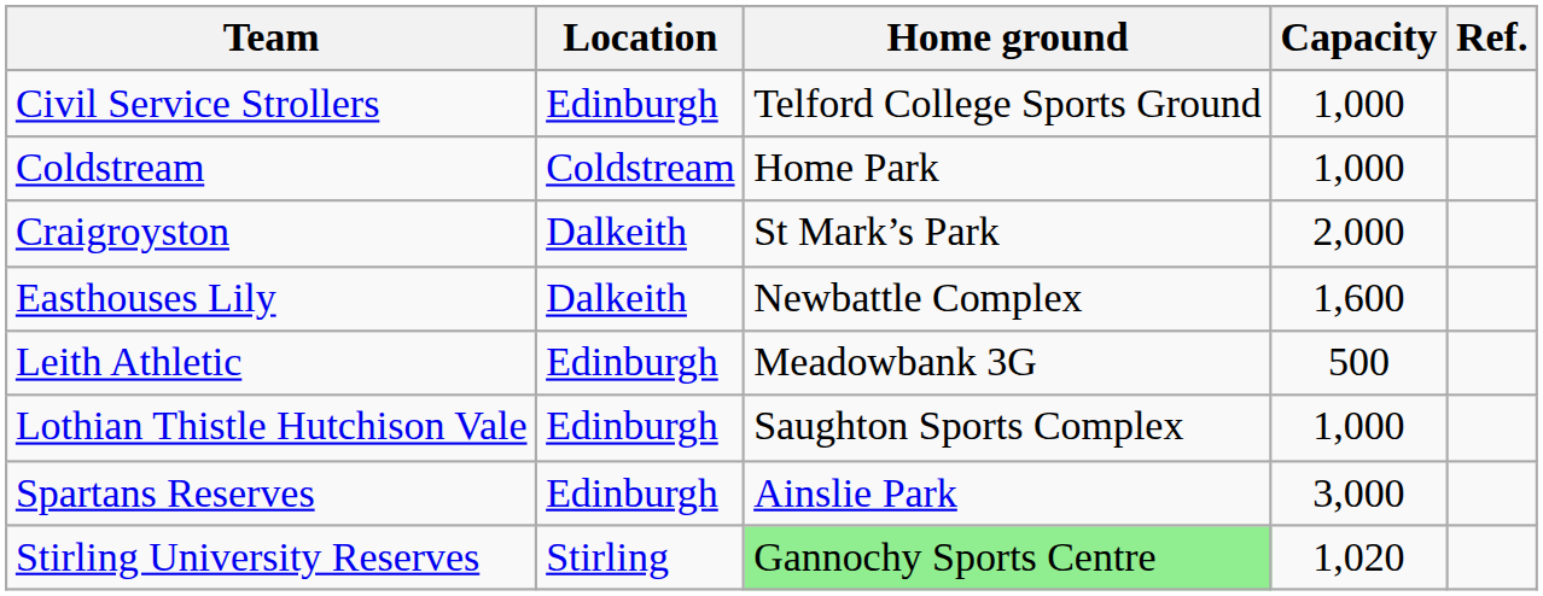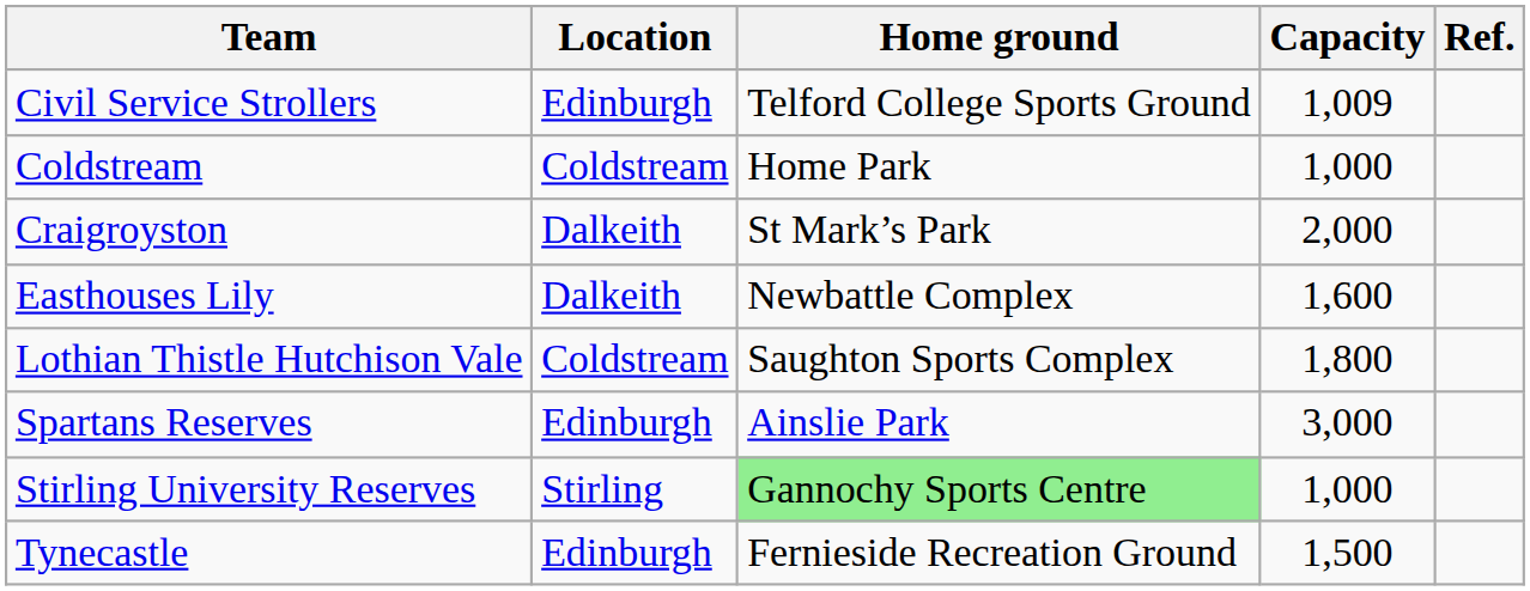Civil Service Strollers | Capacity: 1,000 -> 1,009
- row: Leith Athletic | Edinburgh | Meadowbank 3G | 500
Lothian Thistle Hutchison Vale | Location: Edinburgh -> Coldstream
Lothian Thistle Hutchison Vale | Capacity: 1,000 -> 1,800
Stirling University Reserves | Capacity: 1,020 -> 1,000
+ row: Tynecastle | Edinburgh | Fernieside Recreation Ground | 1,500
